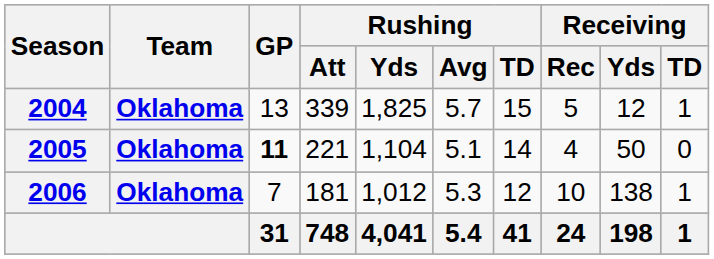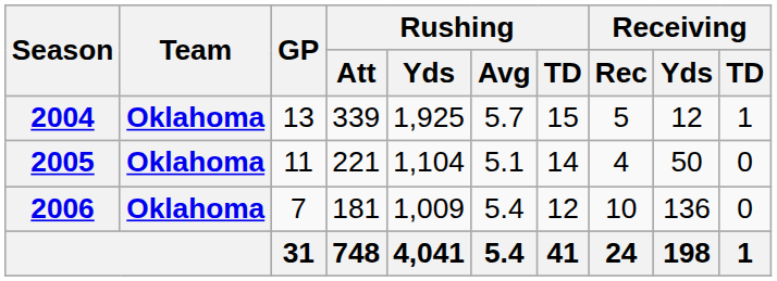2004 | Rushing / Yds: 1,825 -> 1,925
2005 | GP: bold -> normal
2006 | Rushing / Yds: 1,012 -> 1,009
2006 | Rushing / Avg: 5.3 -> 5.4
2006 | Receiving / Yds: 138 -> 136
2006 | Receiving / TD: 1 -> 0
